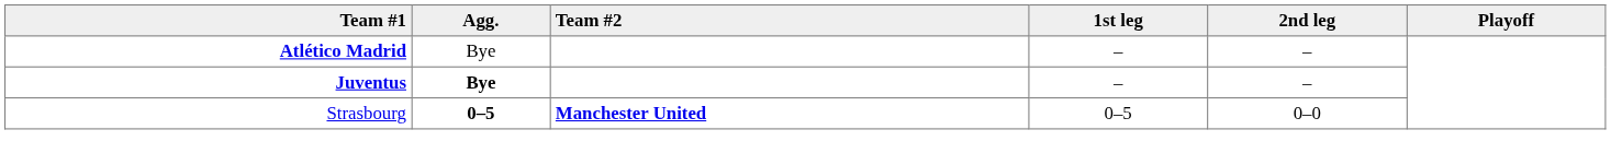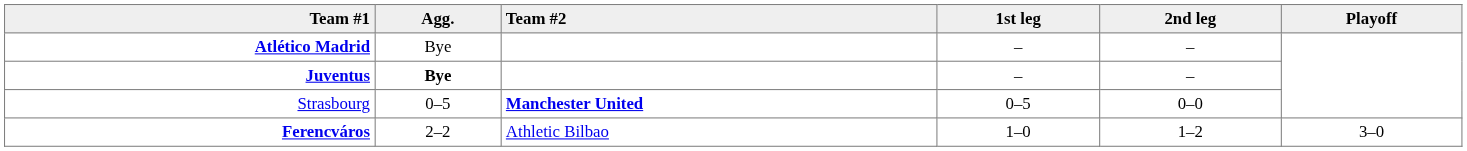Strasbourg | Agg.: bold -> normal
+ row: Ferencváros | 2–2 | Athletic Bilbao | 1–0 | 1–2 | 3–0
